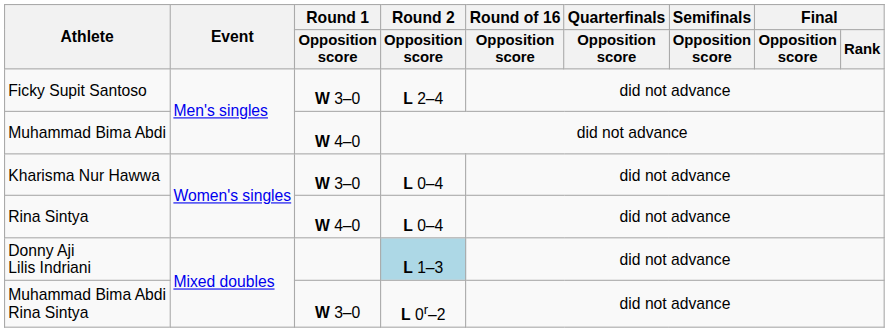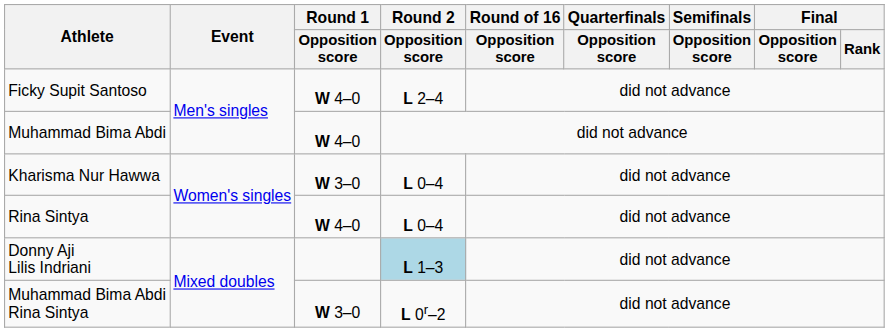Ficky Supit Santoso | Round 1 / Opposition score: W 3–0 -> W 4–0
